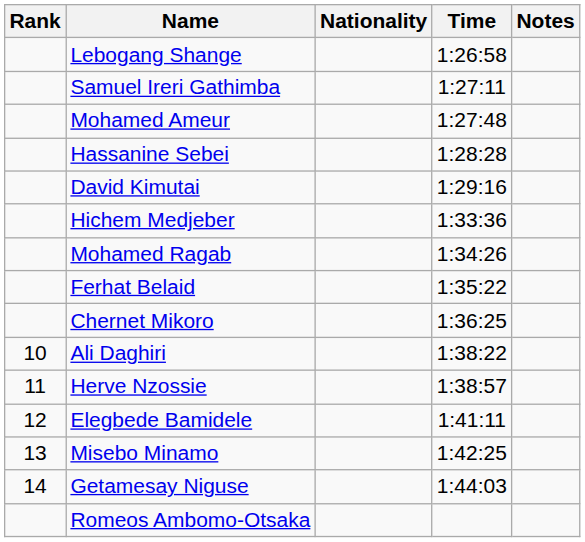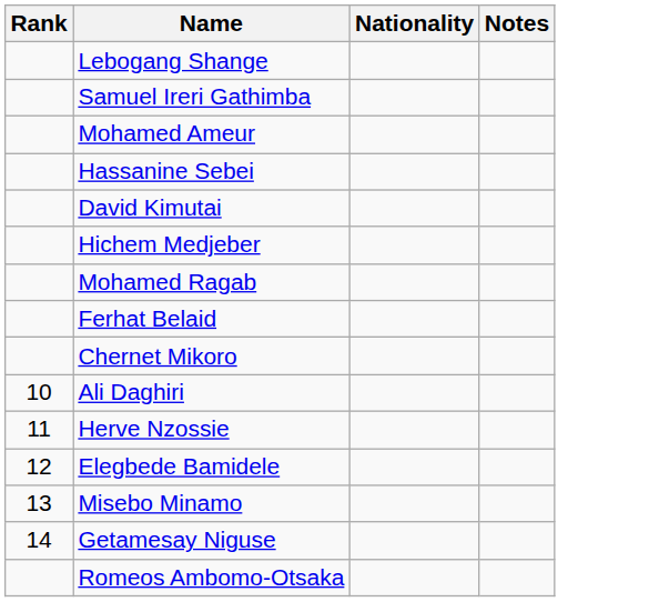- column: Time | 1:26:58 | 1:27:11 | 1:27:48 | 1:28:28 | 1:29:16 | 1:33:36 | 1:34:26 | 1:35:22 | 1:36:25 | 1:38:22 | 1:38:57 | 1:41:11 | 1:42:25 | 1:44:03
